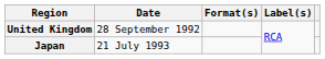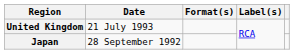United Kingdom | Date: 28 September 1992 -> 21 July 1993
Japan | Date: 21 July 1993 -> 28 September 1992
